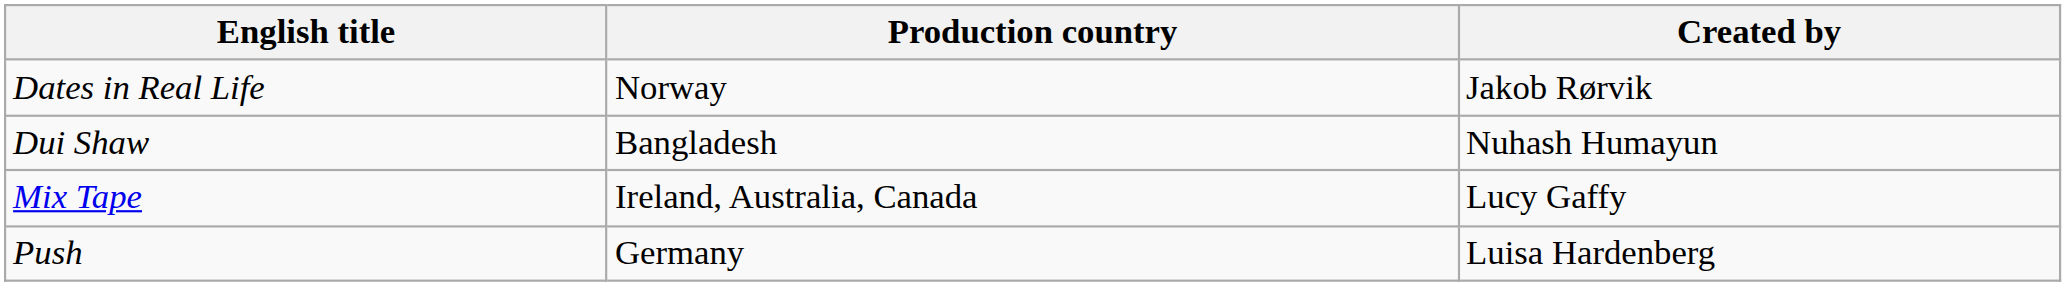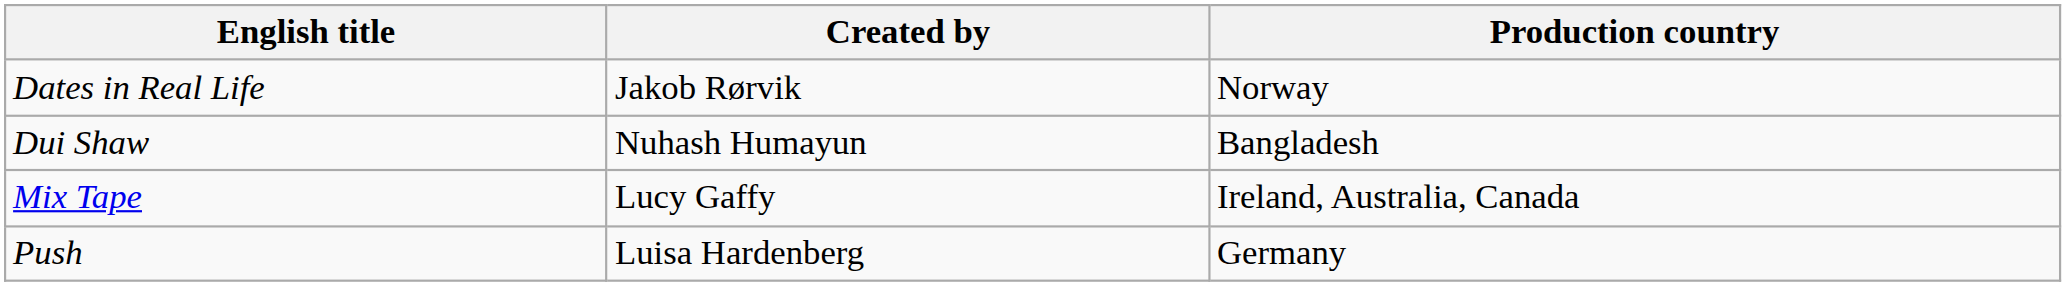columns swapped: Created by <-> Production country
